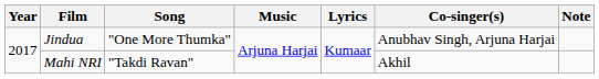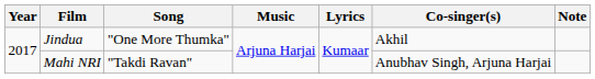Jindua | Co-singer(s): Anubhav Singh, Arjuna Harjai -> Akhil
Mahi NRI | Co-singer(s): Akhil -> Anubhav Singh, Arjuna Harjai
